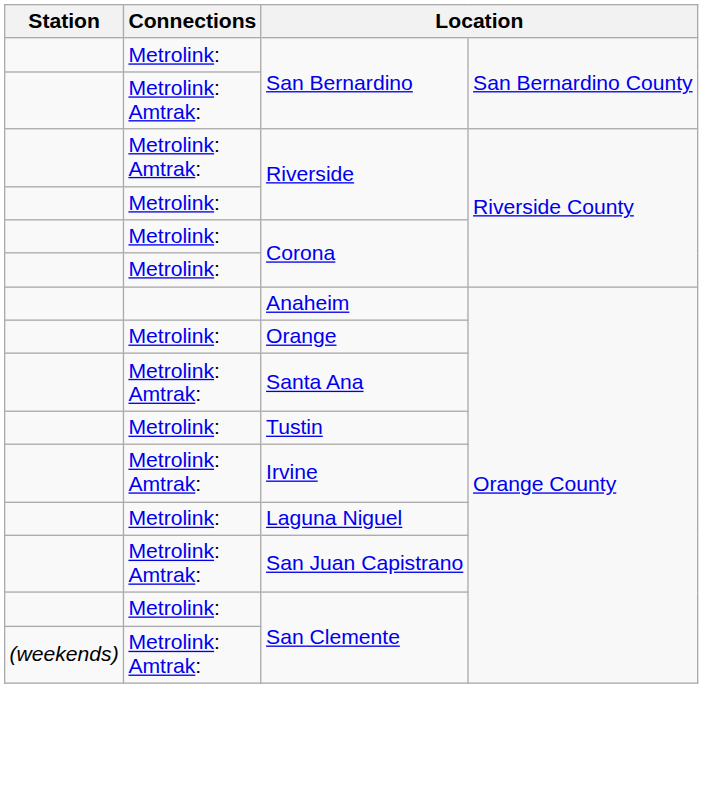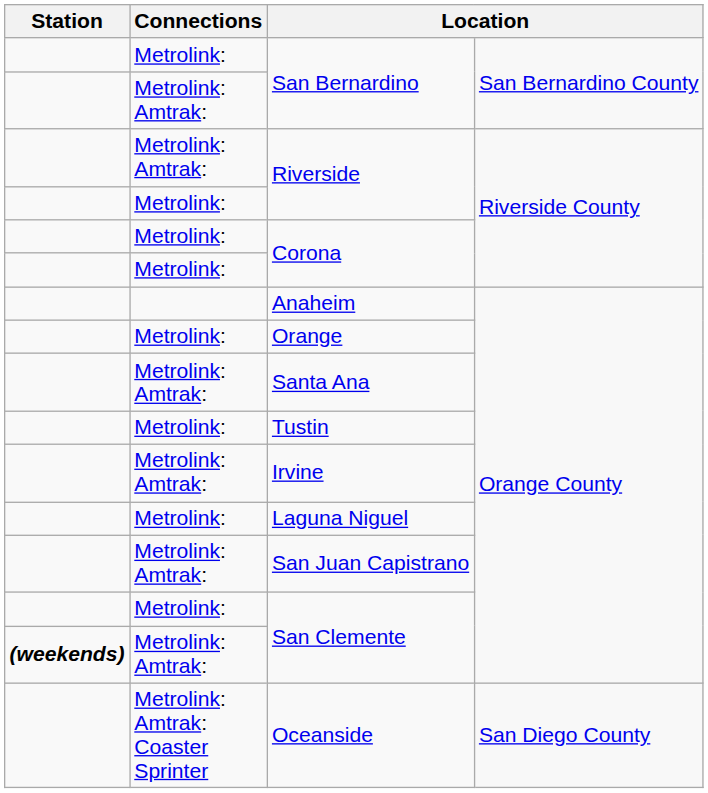Metrolink: Amtrak: / San Clemente | Station: normal -> bold
+ row: Metrolink: Amtrak: Coaster Sprinter | Oceanside | San Diego County
